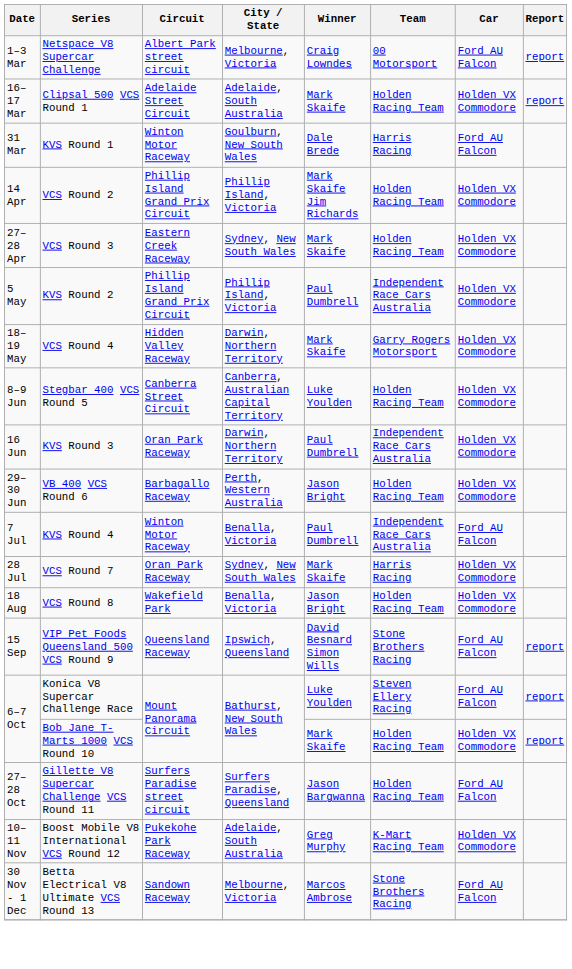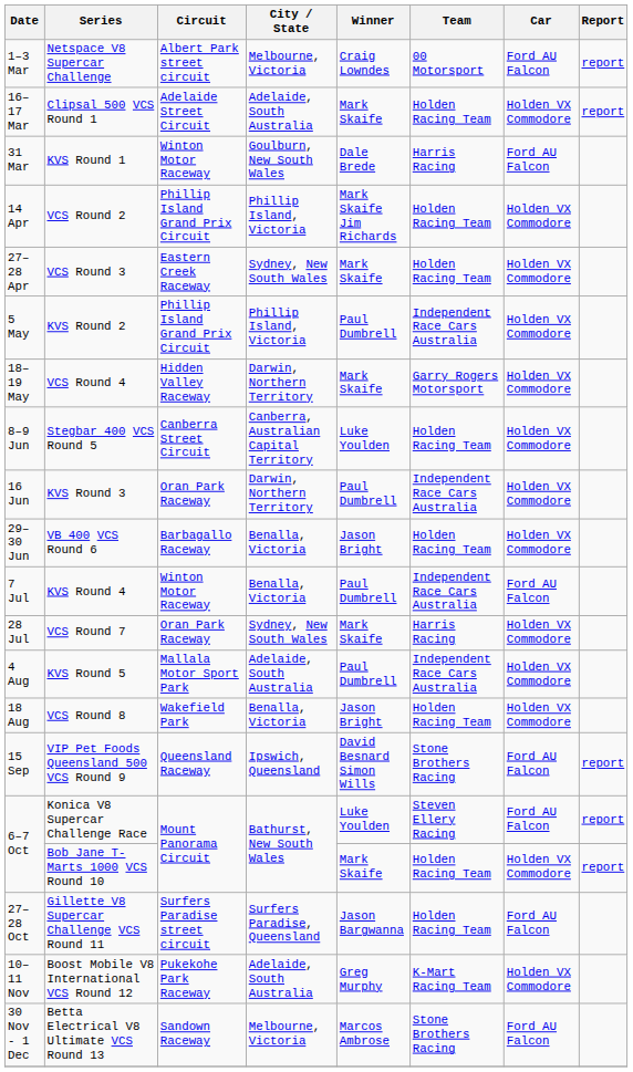VB 400 VCS Round 6 | City / State: Perth, Western Australia -> Benalla, Victoria
+ row: 4 Aug | KVS Round 5 | Mallala Motor Sport Park | Adelaide, South Australia | Paul Dumbrell | Independent Race Cars Australia | Holden VX Commodore
